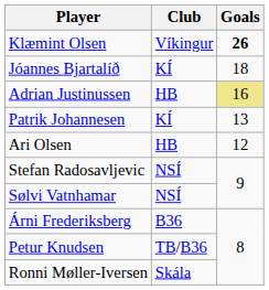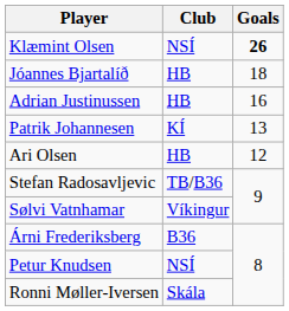Klæmint Olsen | Club: Víkingur -> NSÍ
Jóannes Bjartalíð | Club: KÍ -> HB
Adrian Justinussen | Goals: khaki background -> no background
Stefan Radosavljevic | Club: NSÍ -> TB/B36
Sølvi Vatnhamar | Club: NSÍ -> Víkingur
Petur Knudsen | Club: TB/B36 -> NSÍ
